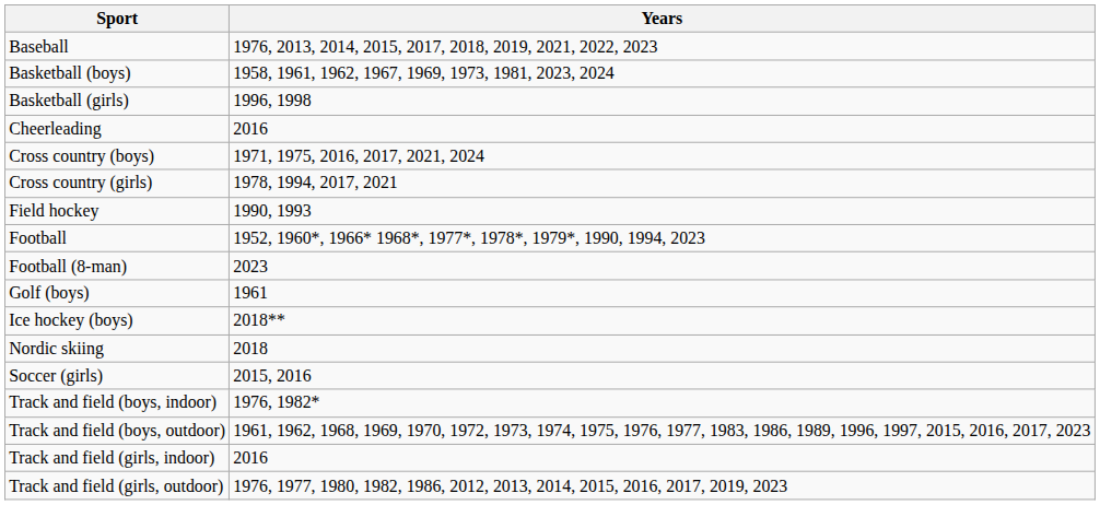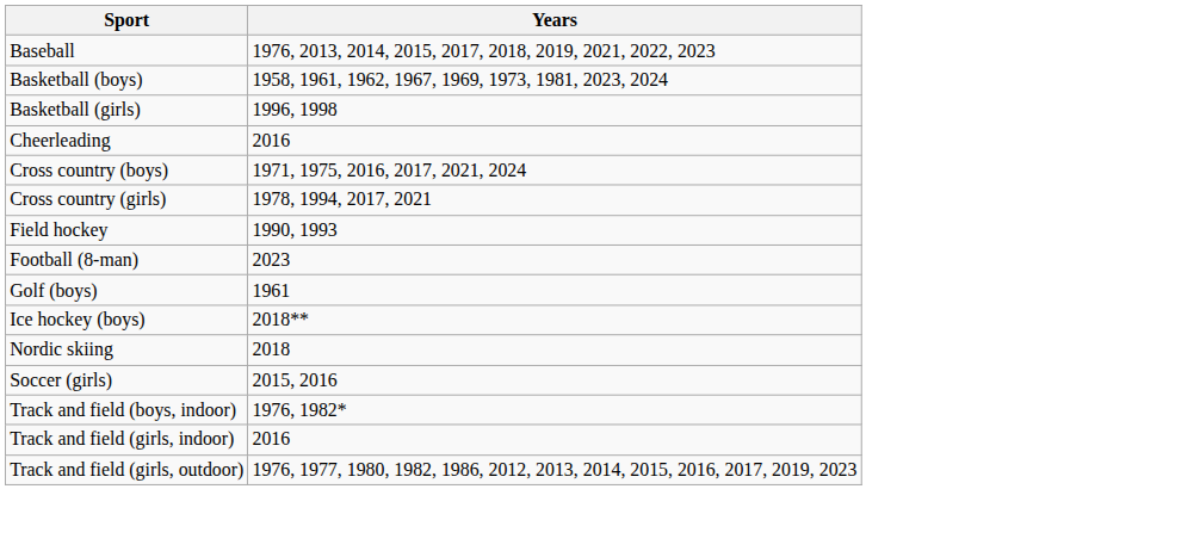- row: Football | 1952, 1960*, 1966* 1968*, 1977*, 1978*, 1979*, 1990, 1994, 2023
- row: Track and field (boys, outdoor) | 1961, 1962, 1968, 1969, 1970, 1972, 1973, 1974, 1975, 1976, 1977, 1983, 1986, 1989, 1996, 1997, 2015, 2016, 2017, 2023
